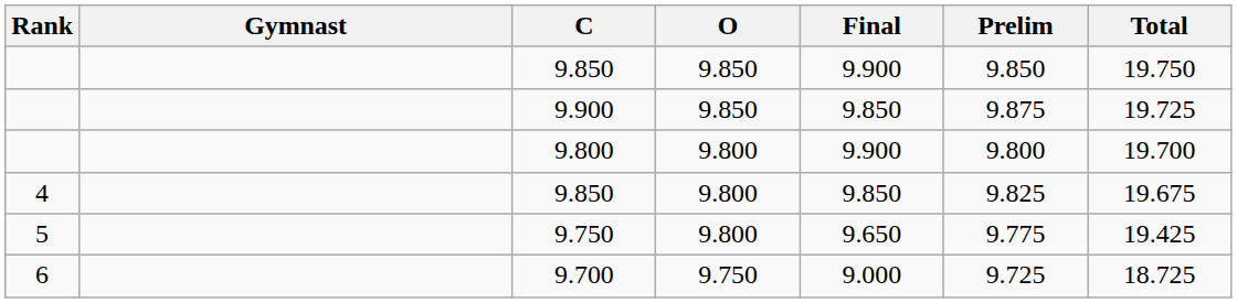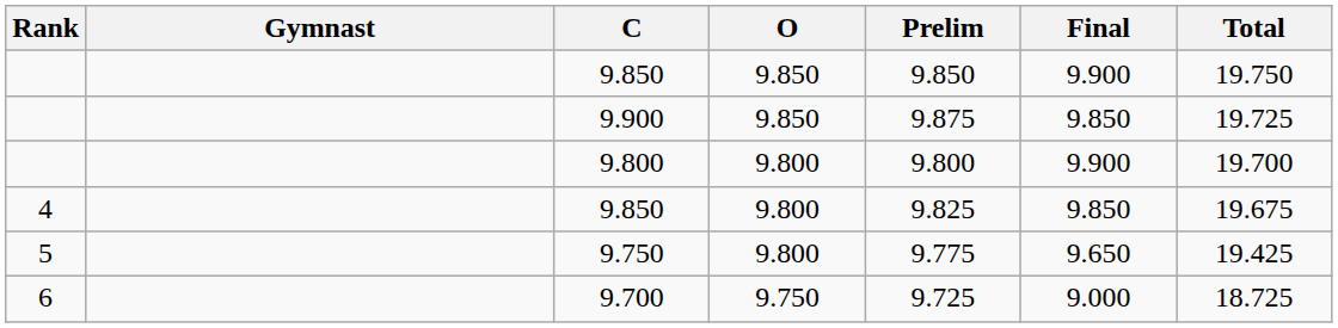columns swapped: Prelim <-> Final
